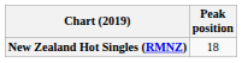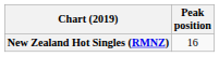New Zealand Hot Singles (RMNZ) | Peak position: 18 -> 16
